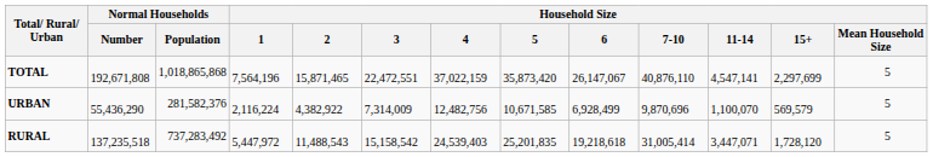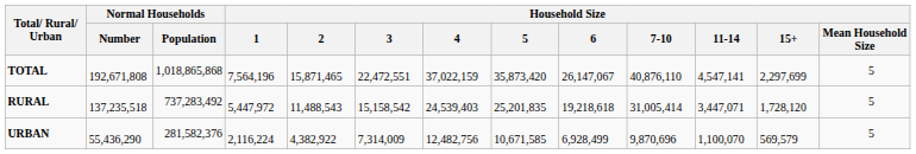rows swapped: RURAL <-> URBAN
